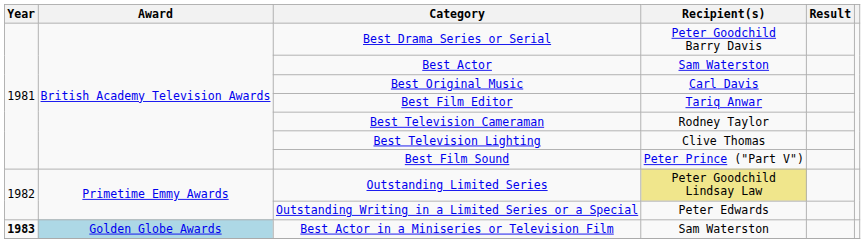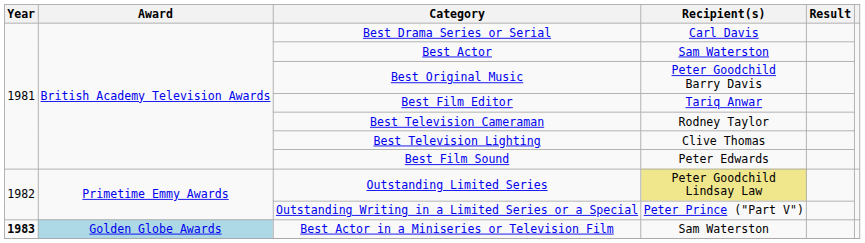Best Drama Series or Serial | Recipient(s): Peter Goodchild Barry Davis -> Carl Davis
Best Original Music | Recipient(s): Carl Davis -> Peter Goodchild Barry Davis
Best Film Sound | Recipient(s): Peter Prince ("Part V") -> Peter Edwards
Outstanding Writing in a Limited Series or a Special | Recipient(s): Peter Edwards -> Peter Prince ("Part V")
